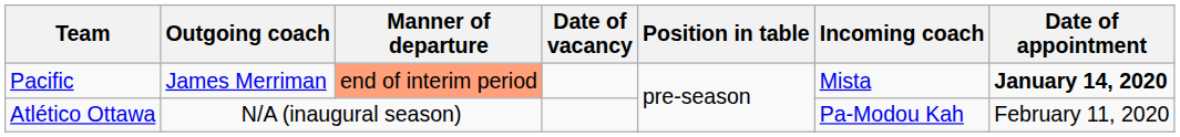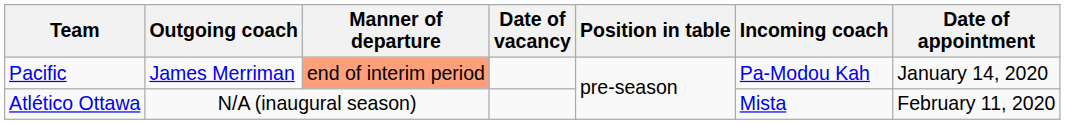Pacific | Incoming coach: Mista -> Pa-Modou Kah
Pacific | Date of appointment: bold -> normal
Atlético Ottawa | Incoming coach: Pa-Modou Kah -> Mista
